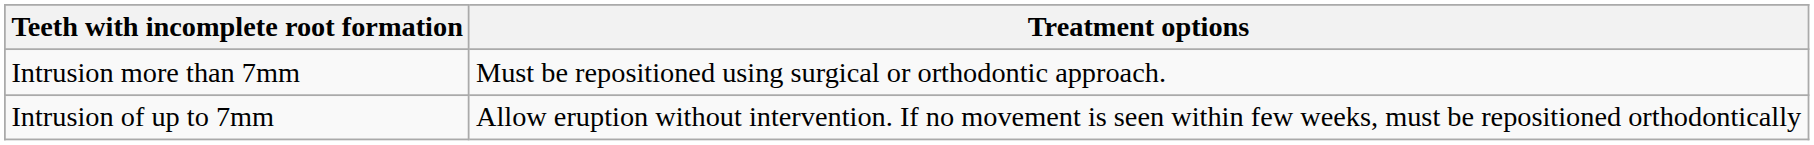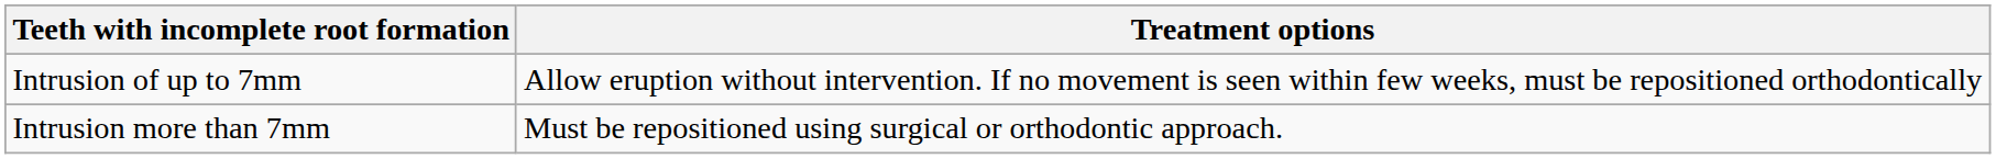rows swapped: Intrusion of up to 7mm <-> Intrusion more than 7mm
